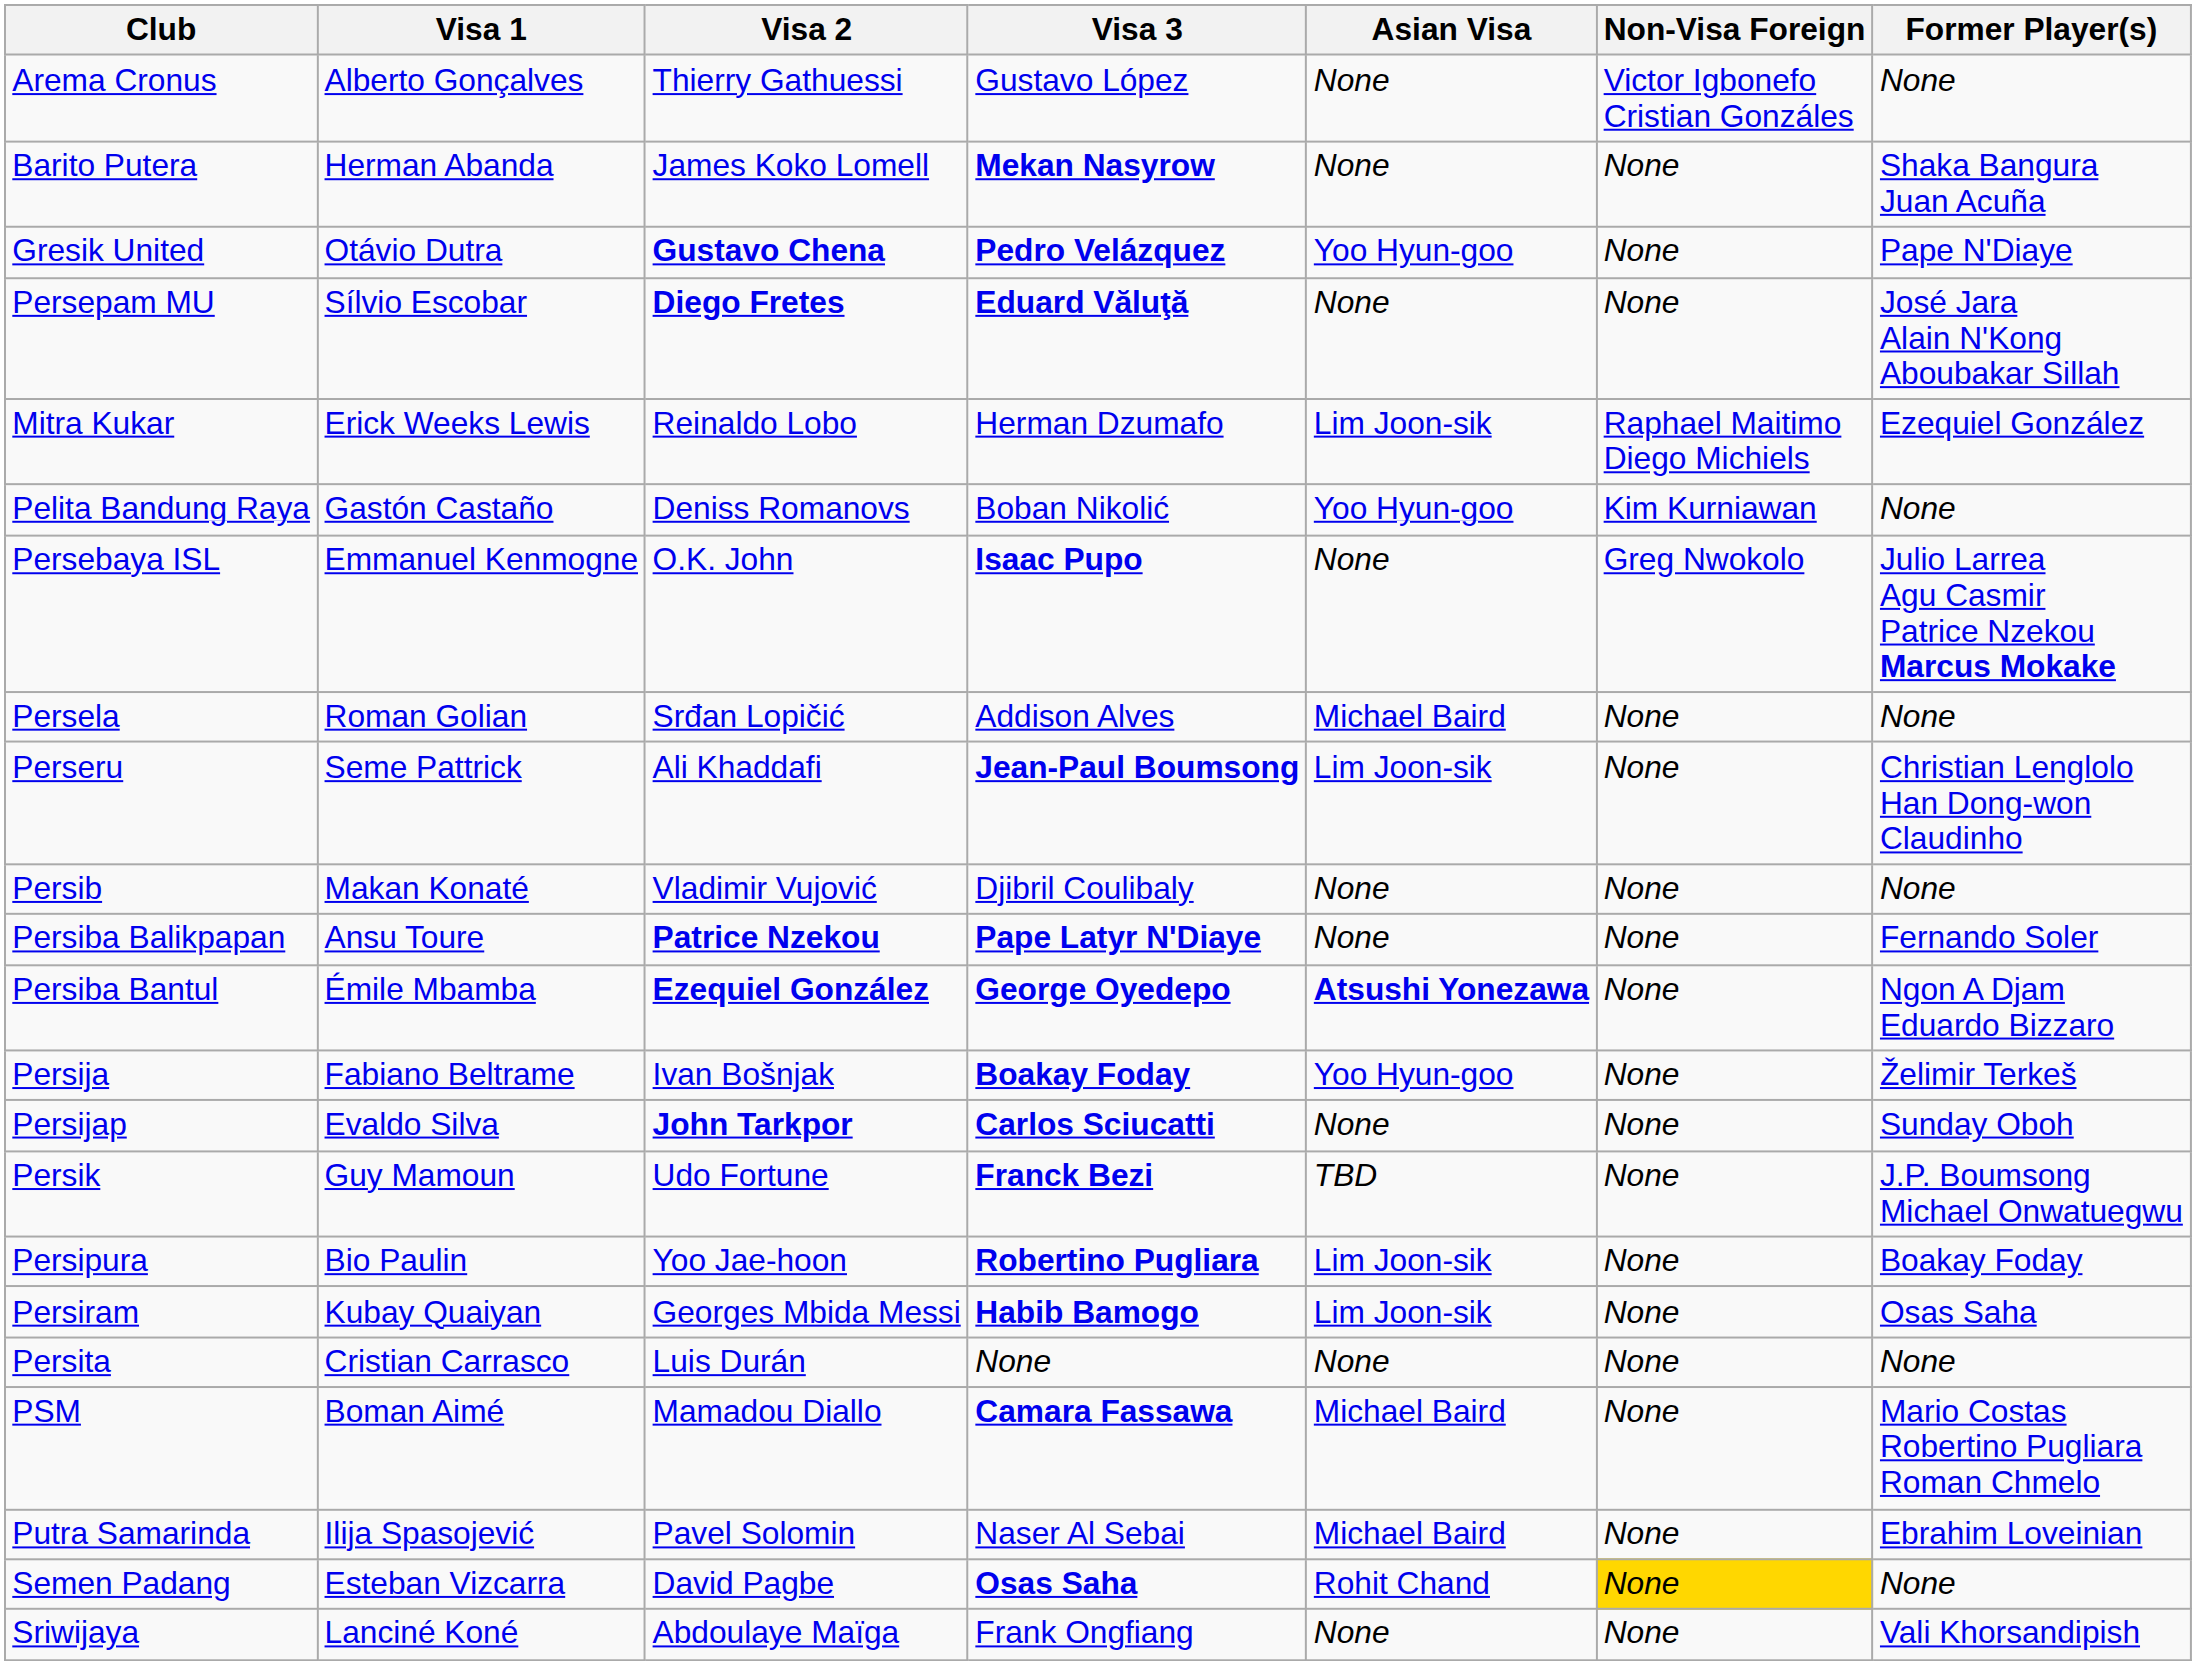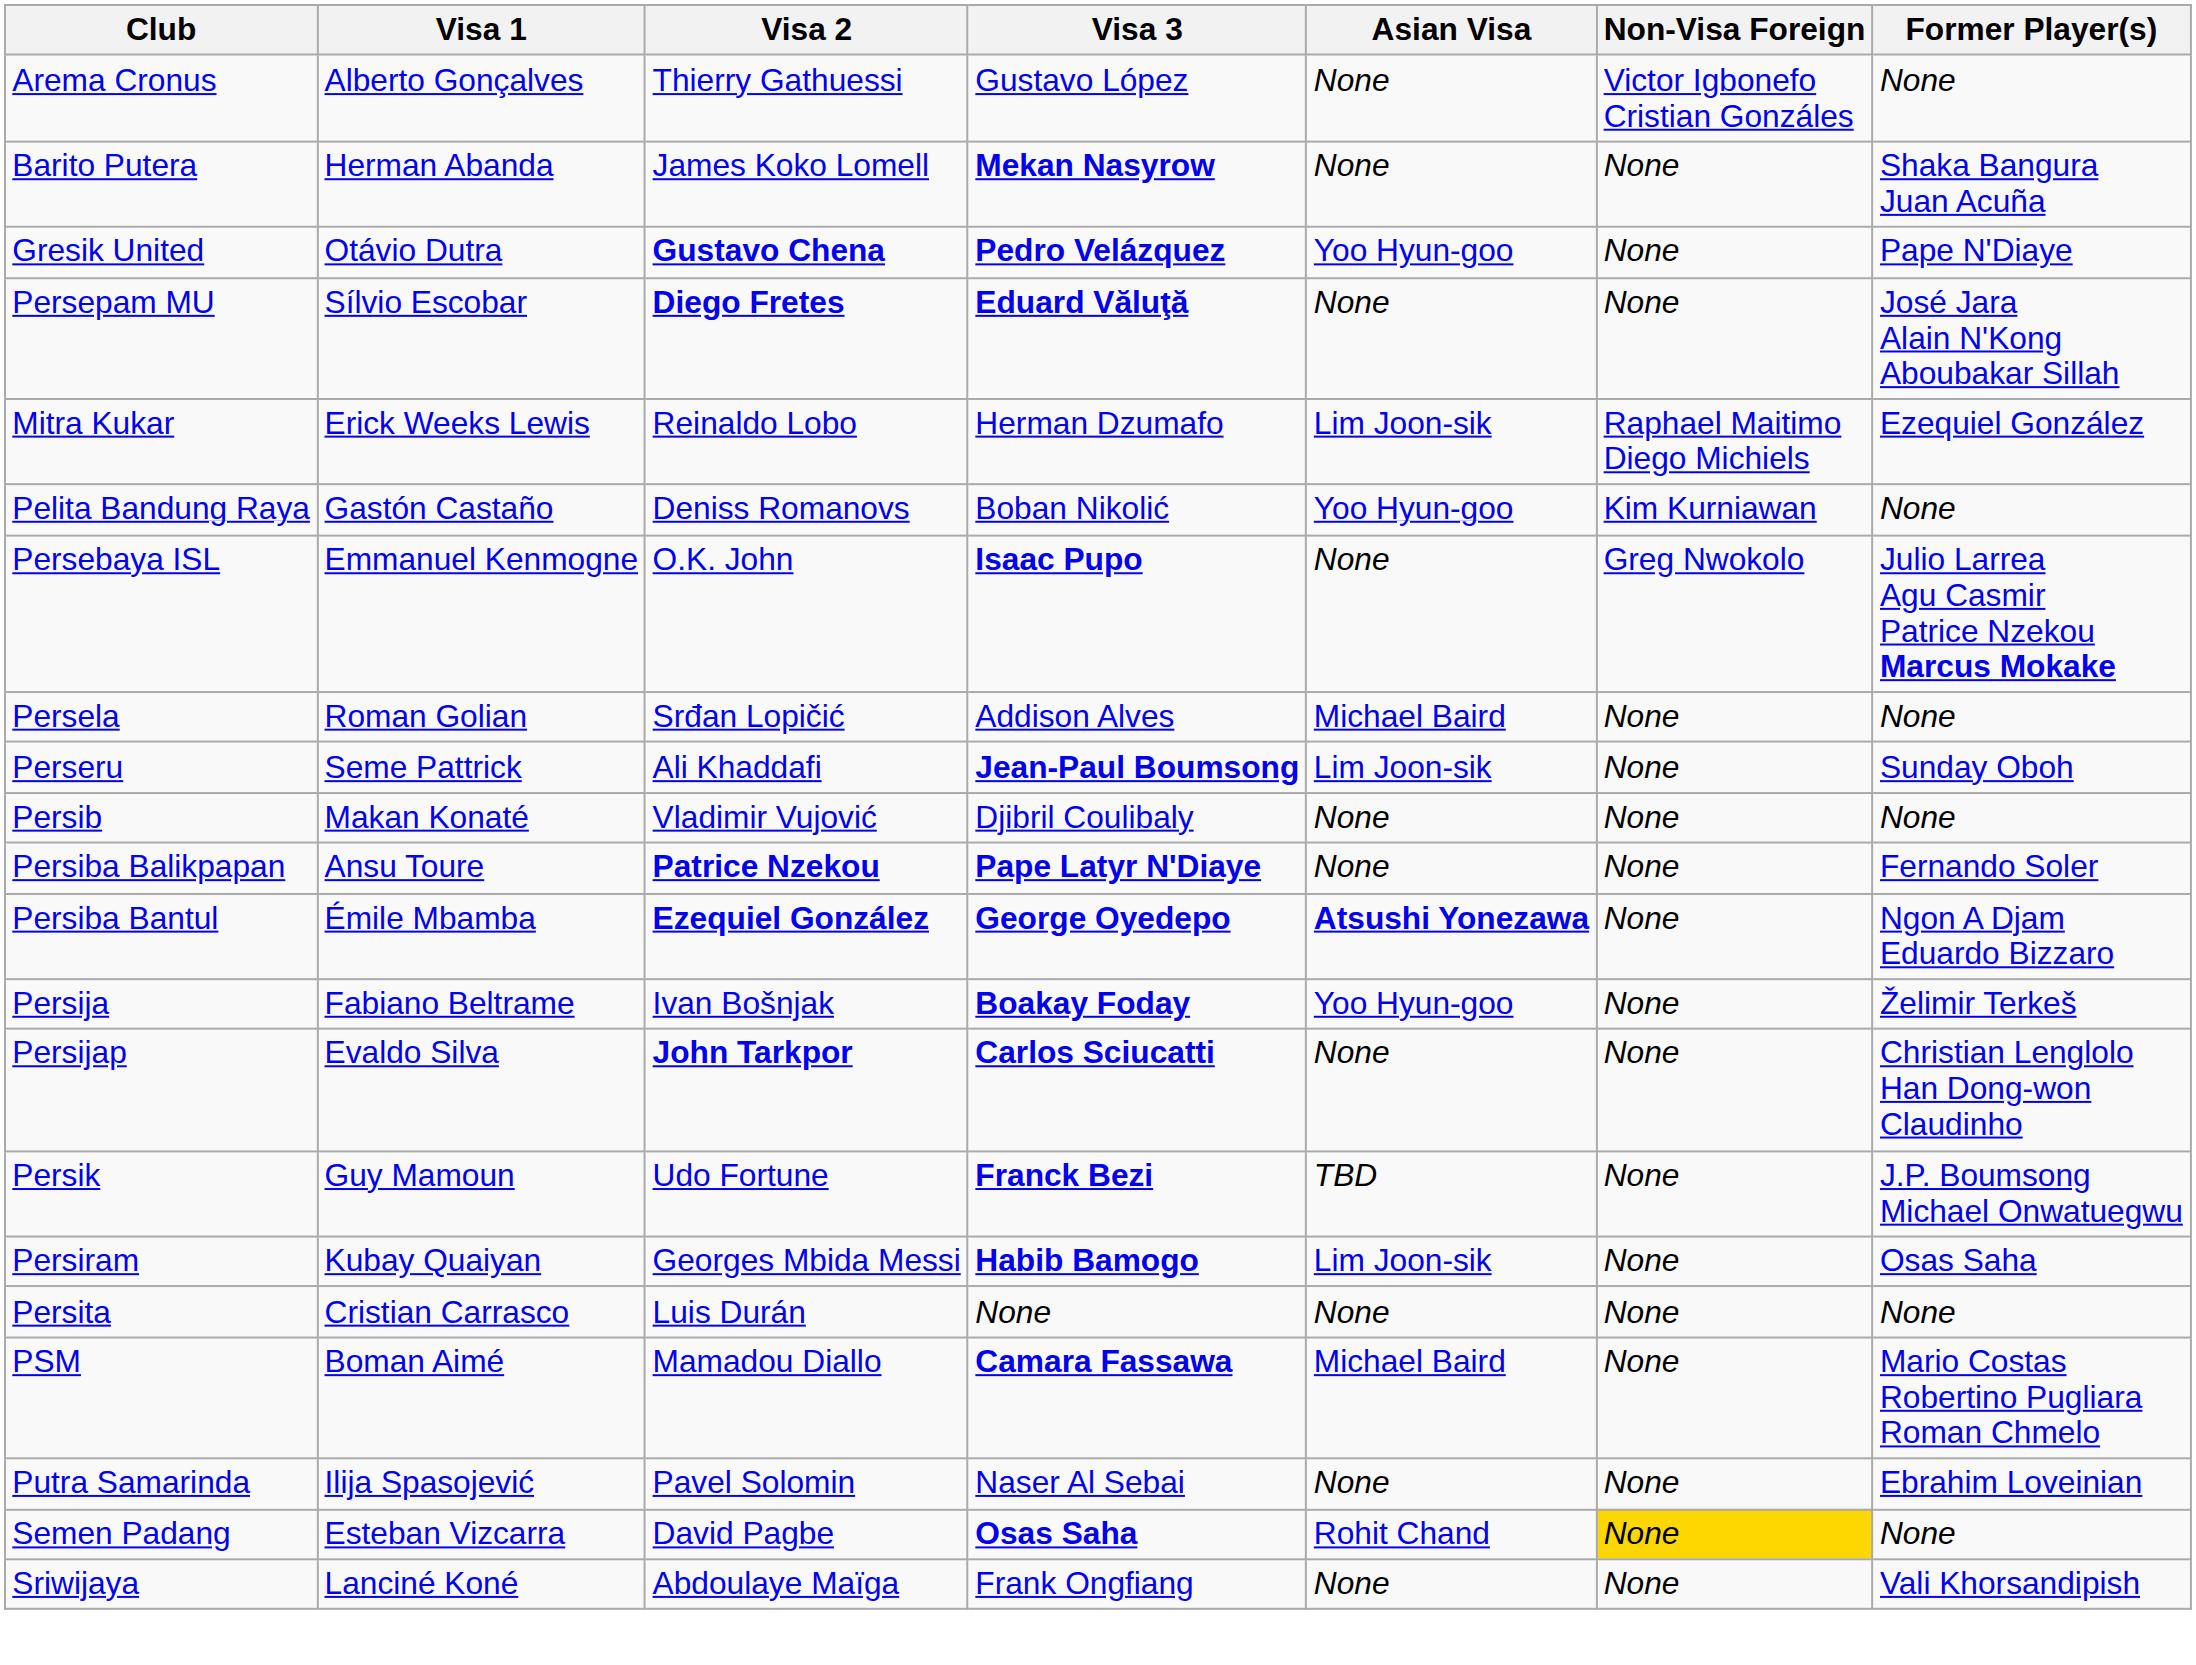Perseru | Former Player(s): Christian Lenglolo Han Dong-won Claudinho -> Sunday Oboh
Persijap | Former Player(s): Sunday Oboh -> Christian Lenglolo Han Dong-won Claudinho
- row: Persipura | Bio Paulin | Yoo Jae-hoon | Robertino Pugliara | Lim Joon-sik | None | Boakay Foday
Putra Samarinda | Asian Visa: Michael Baird -> None
